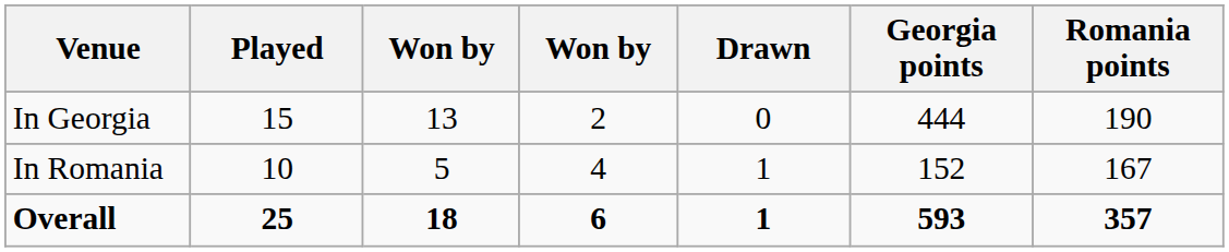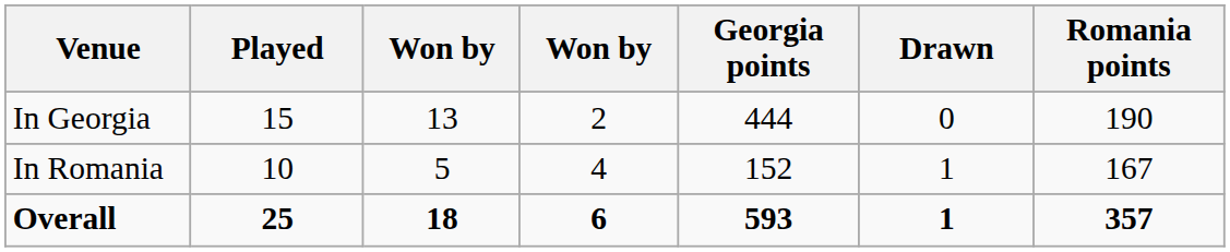columns swapped: Drawn <-> Georgia points
